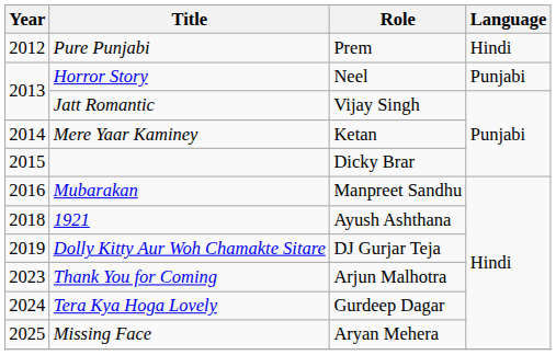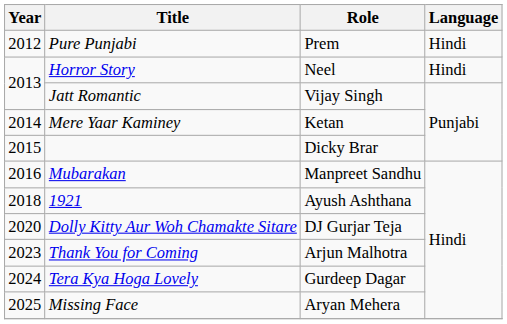Horror Story | Language: Punjabi -> Hindi
Dolly Kitty Aur Woh Chamakte Sitare | Year: 2019 -> 2020
